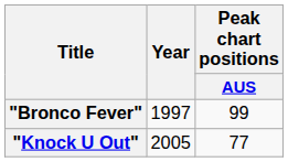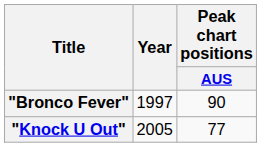"Bronco Fever" | Peak chart positions / AUS: 99 -> 90
